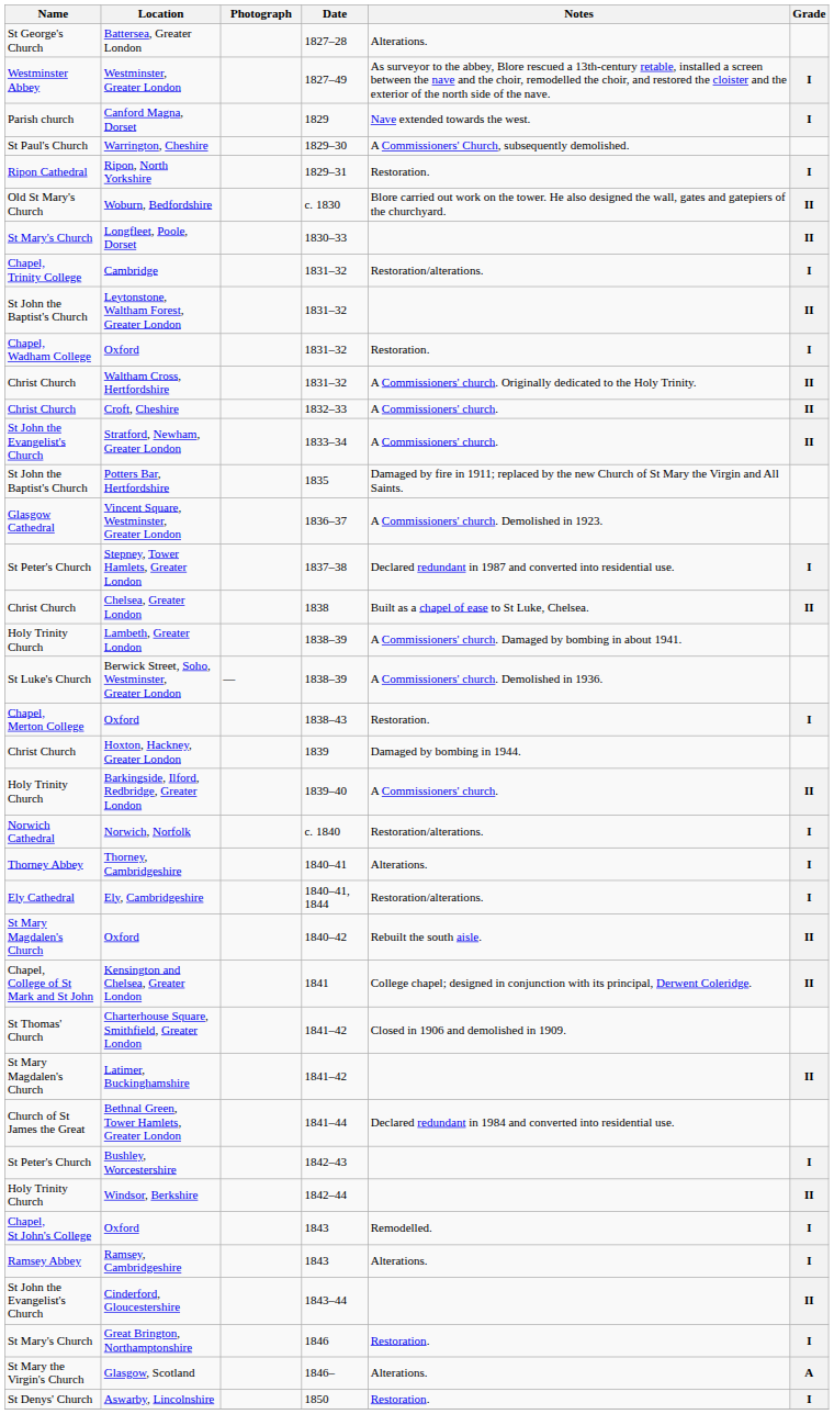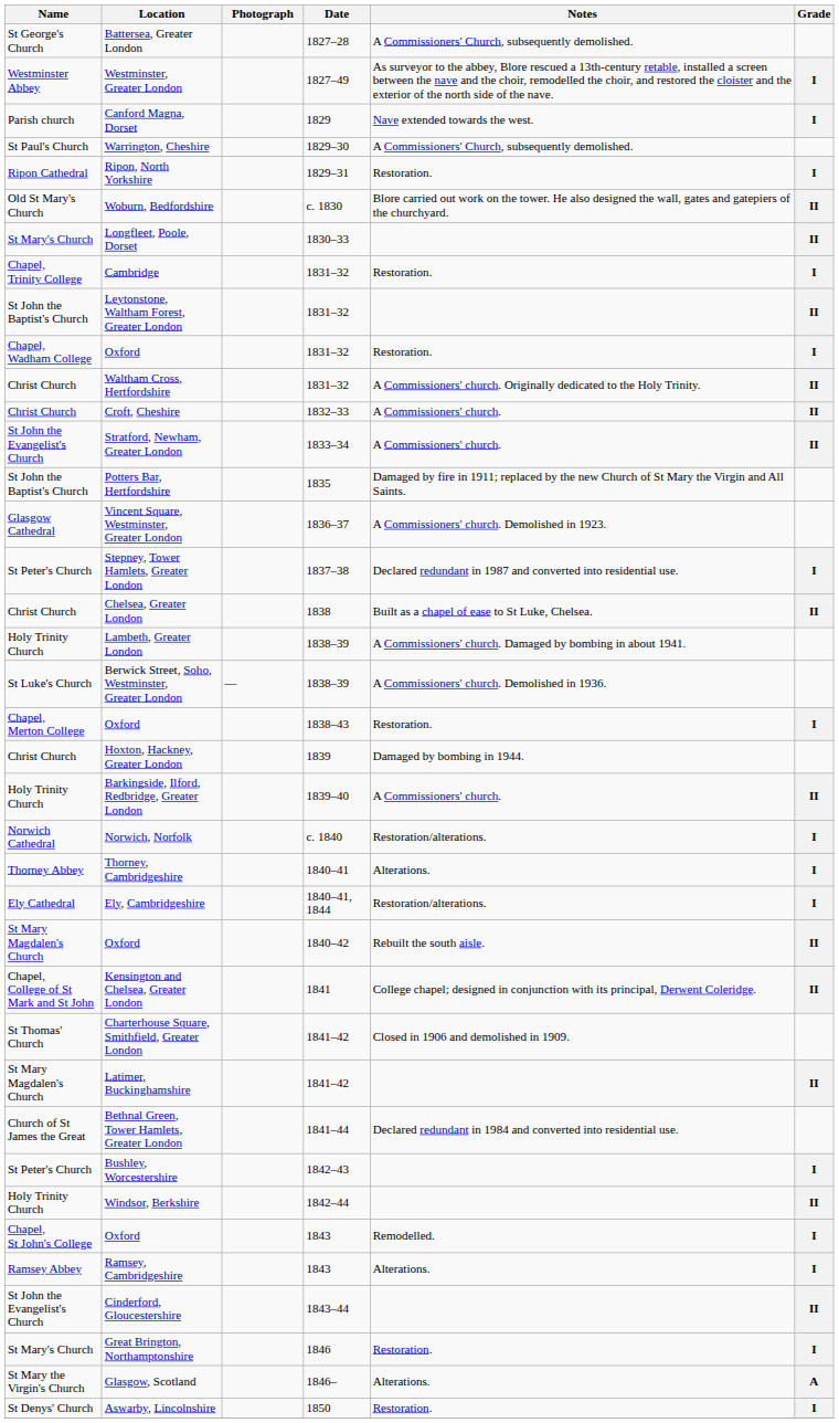Battersea, Greater London | Notes: Alterations. -> A Commissioners' Church, subsequently demolished.
Cambridge | Notes: Restoration/alterations. -> Restoration.
